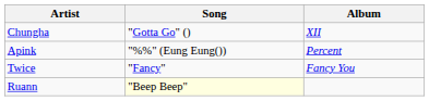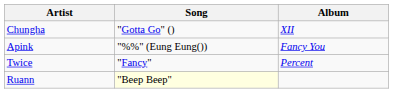Apink | Album: Percent -> Fancy You
Twice | Album: Fancy You -> Percent
